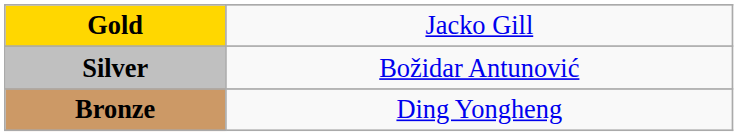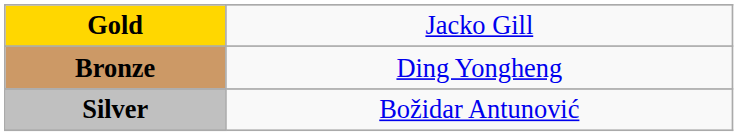rows swapped: Silver <-> Bronze
